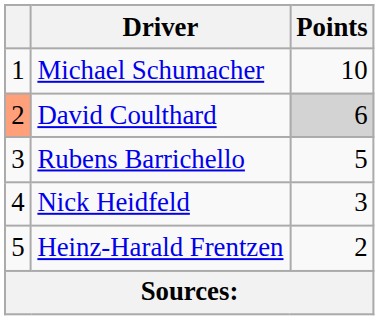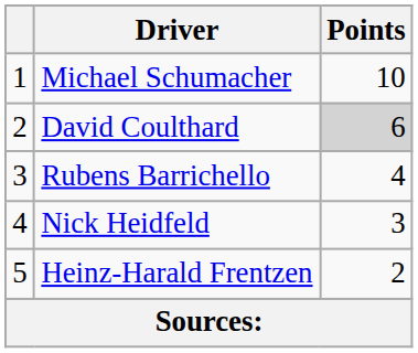David Coulthard | column 1: lightsalmon background -> no background
Rubens Barrichello | Points: 5 -> 4
